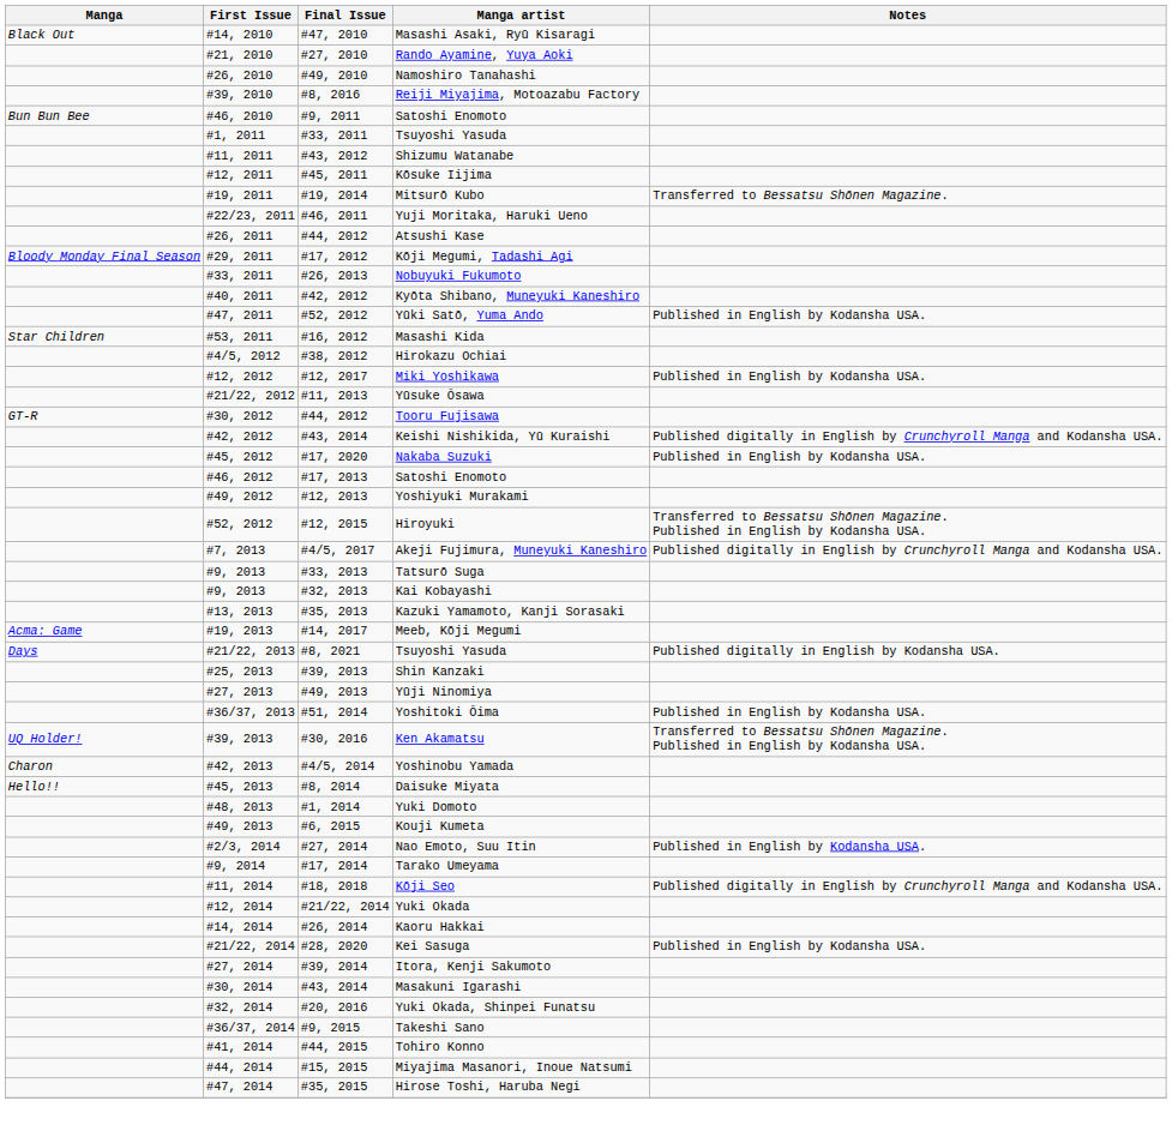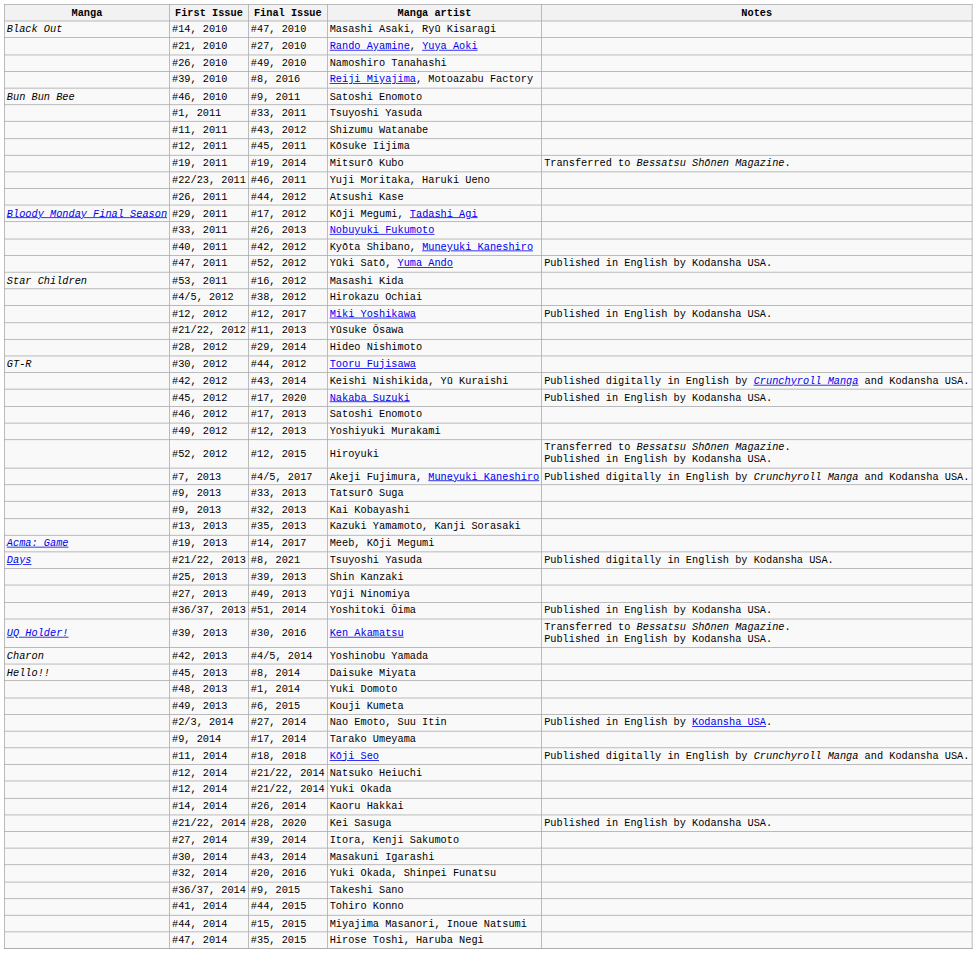+ row: #28, 2012 | #29, 2014 | Hideo Nishimoto
+ row: #12, 2014 | #21/22, 2014 | Natsuko Heiuchi
